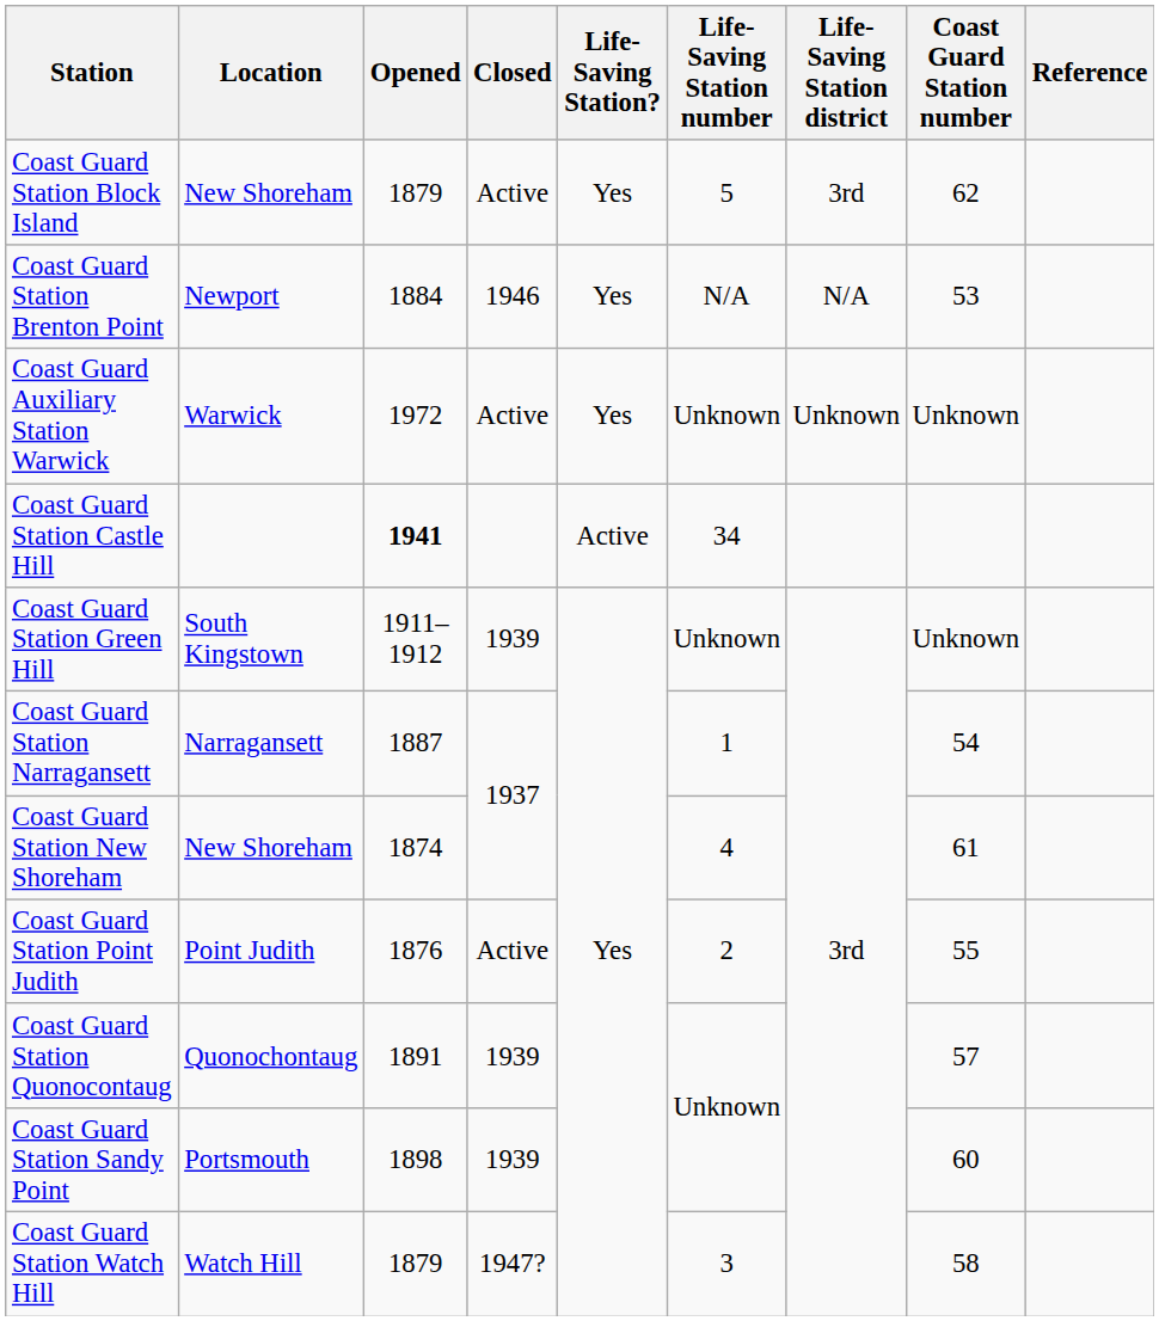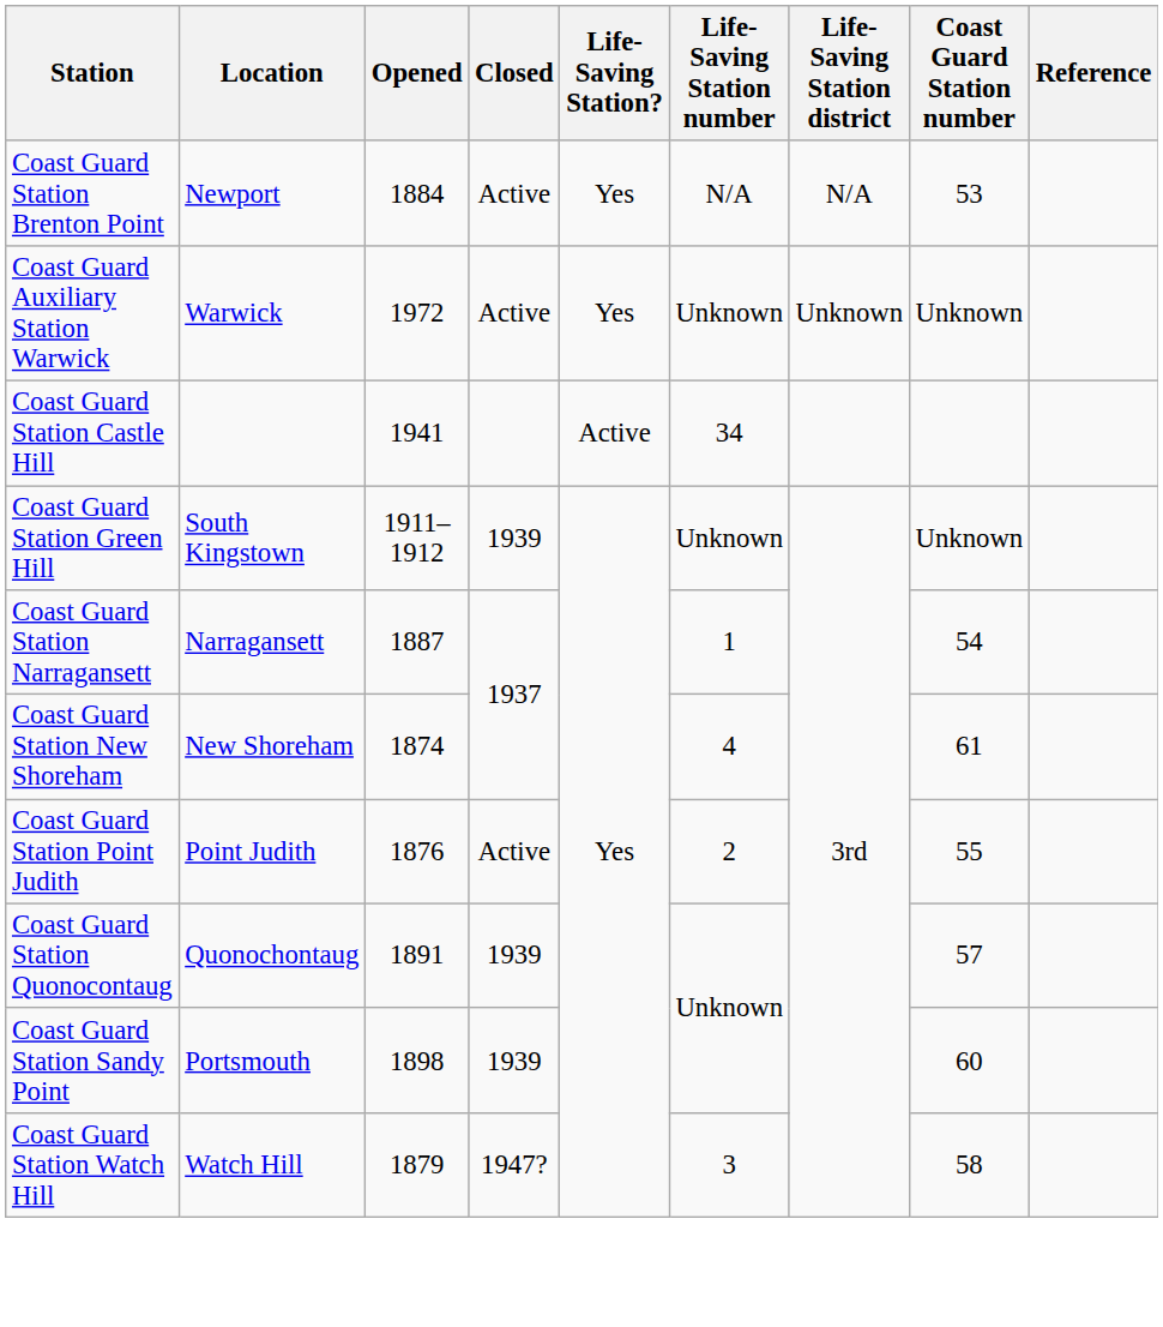- row: Coast Guard Station Block Island | New Shoreham | 1879 | Active | Yes | 5 | 3rd | 62
Coast Guard Station Brenton Point | Closed: 1946 -> Active
Coast Guard Station Castle Hill | Opened: bold -> normal
